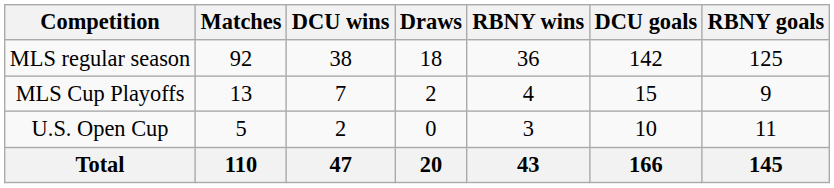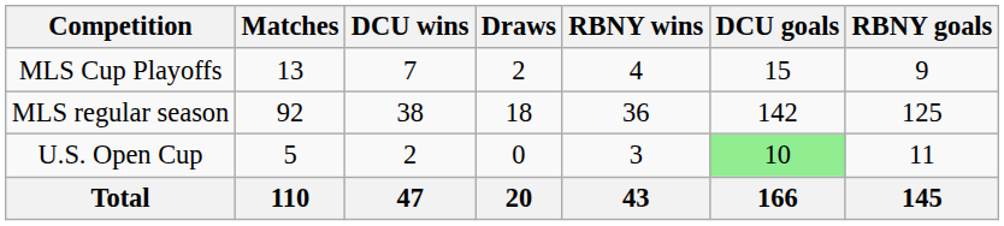rows swapped: MLS regular season <-> MLS Cup Playoffs
U.S. Open Cup | DCU goals: no background -> lightgreen background
